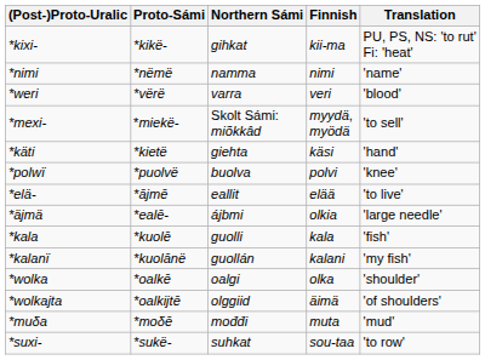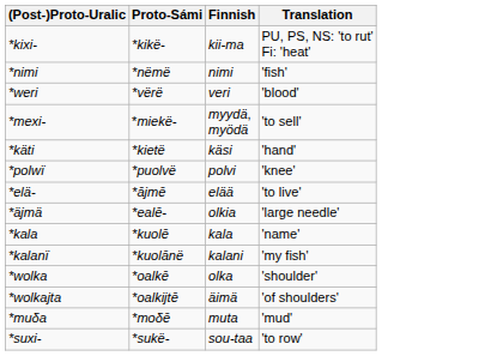- column: Northern Sámi | gihkat | namma | varra | Skolt Sámi: miõkkâd | giehta | buolva | eallit | ájbmi | guolli | guollán | oalgi | olggiid | mođđi | suhkat
*nimi | Translation: 'name' -> 'fish'
*kala | Translation: 'fish' -> 'name'
